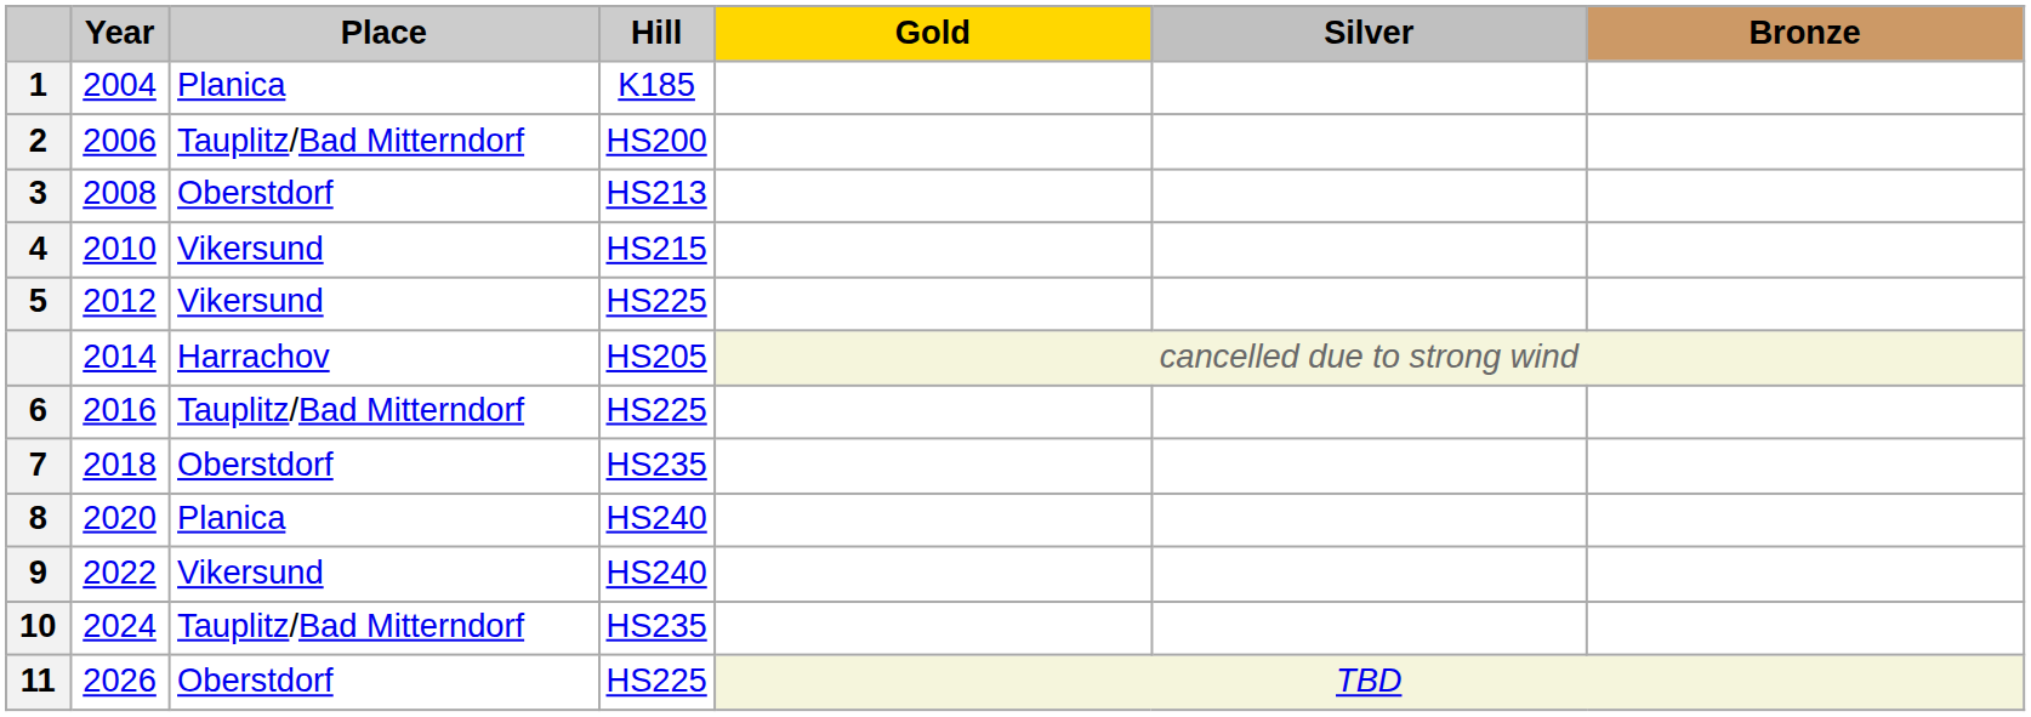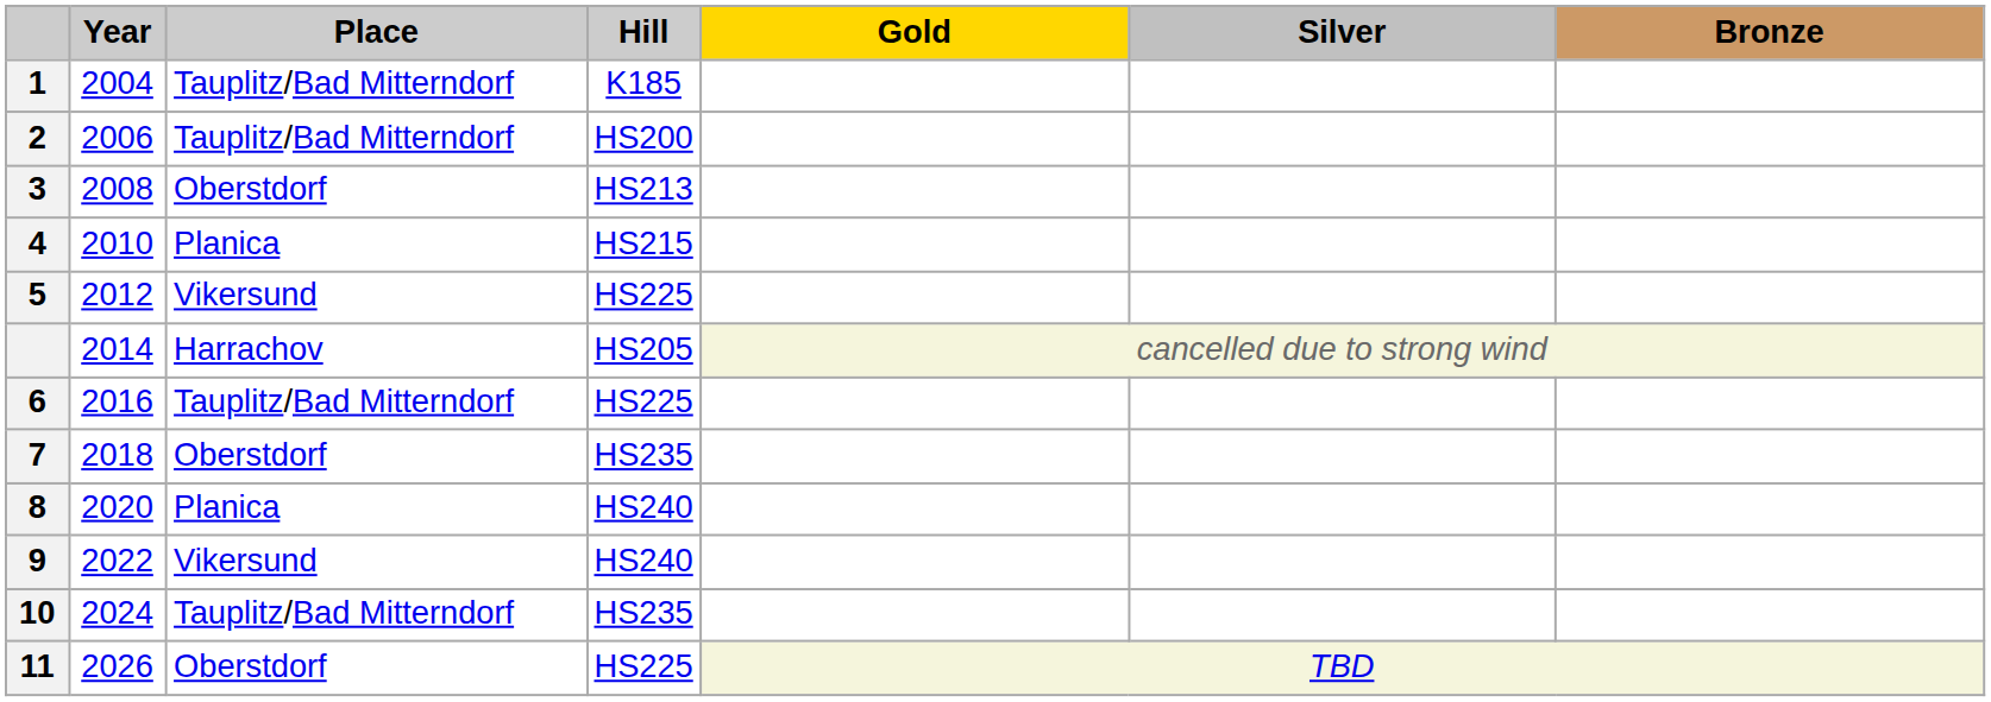1 | Place: Planica -> Tauplitz/Bad Mitterndorf
4 | Place: Vikersund -> Planica
